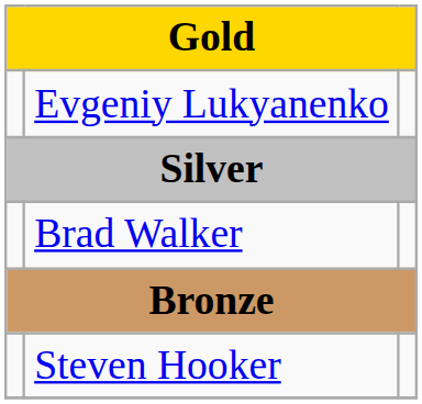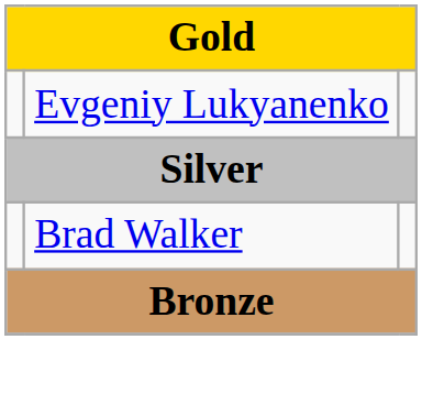- row: Steven Hooker
